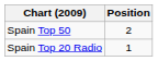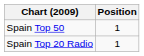Spain Top 50 | Position: 2 -> 1
